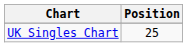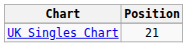UK Singles Chart | Position: 25 -> 21
